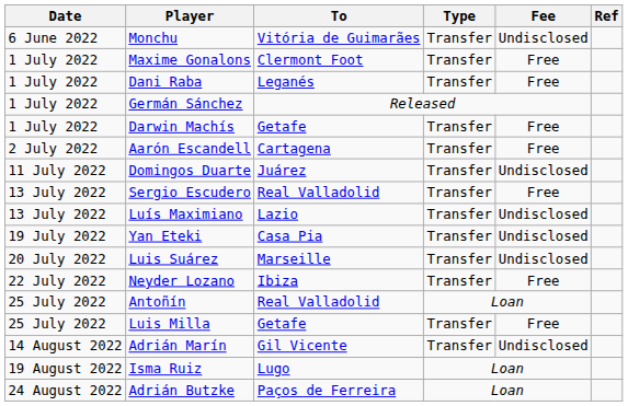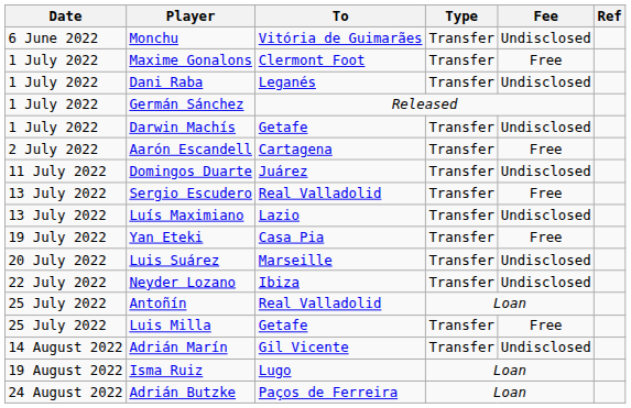Dani Raba | Fee: Free -> Undisclosed
Darwin Machís | Fee: Free -> Undisclosed
Yan Eteki | Fee: Undisclosed -> Free
Neyder Lozano | Fee: Free -> Undisclosed
